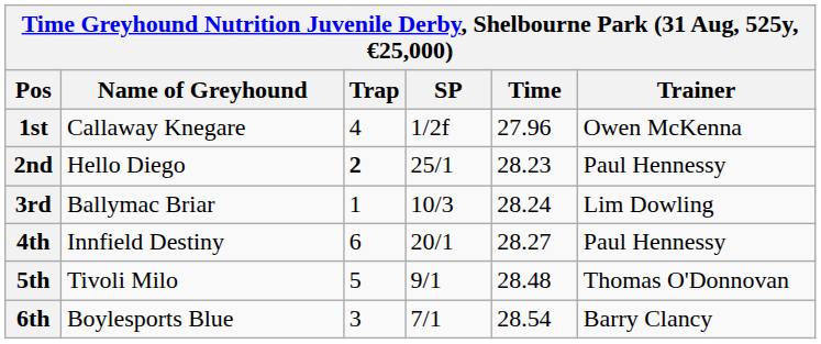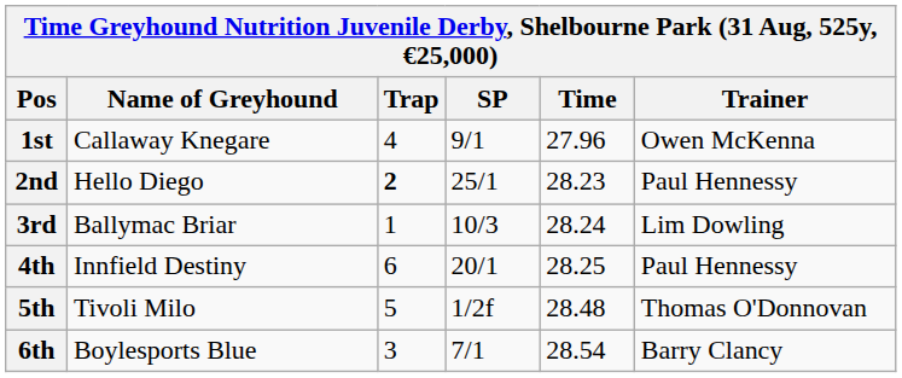1st | SP: 1/2f -> 9/1
4th | Time: 28.27 -> 28.25
5th | SP: 9/1 -> 1/2f
